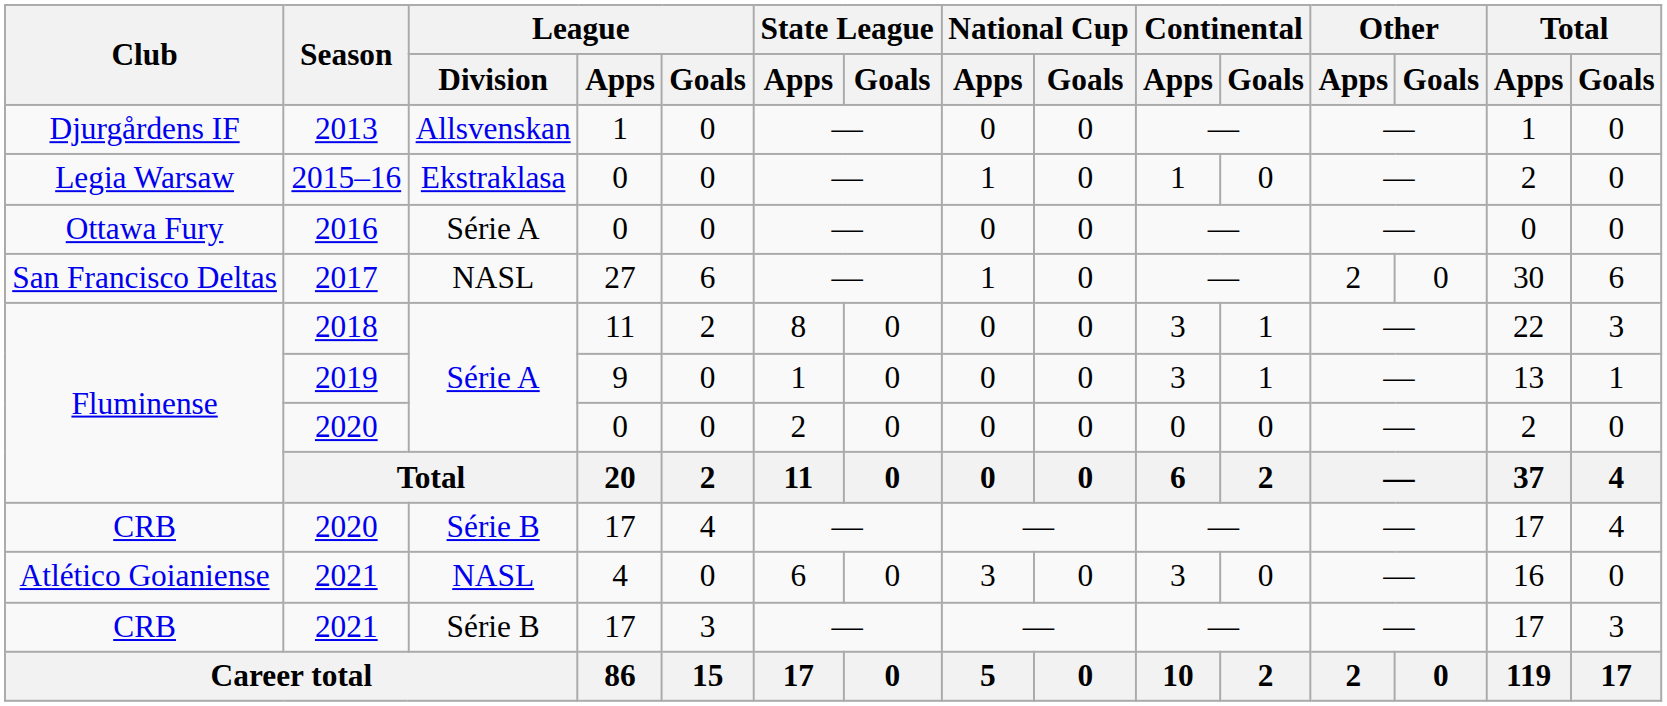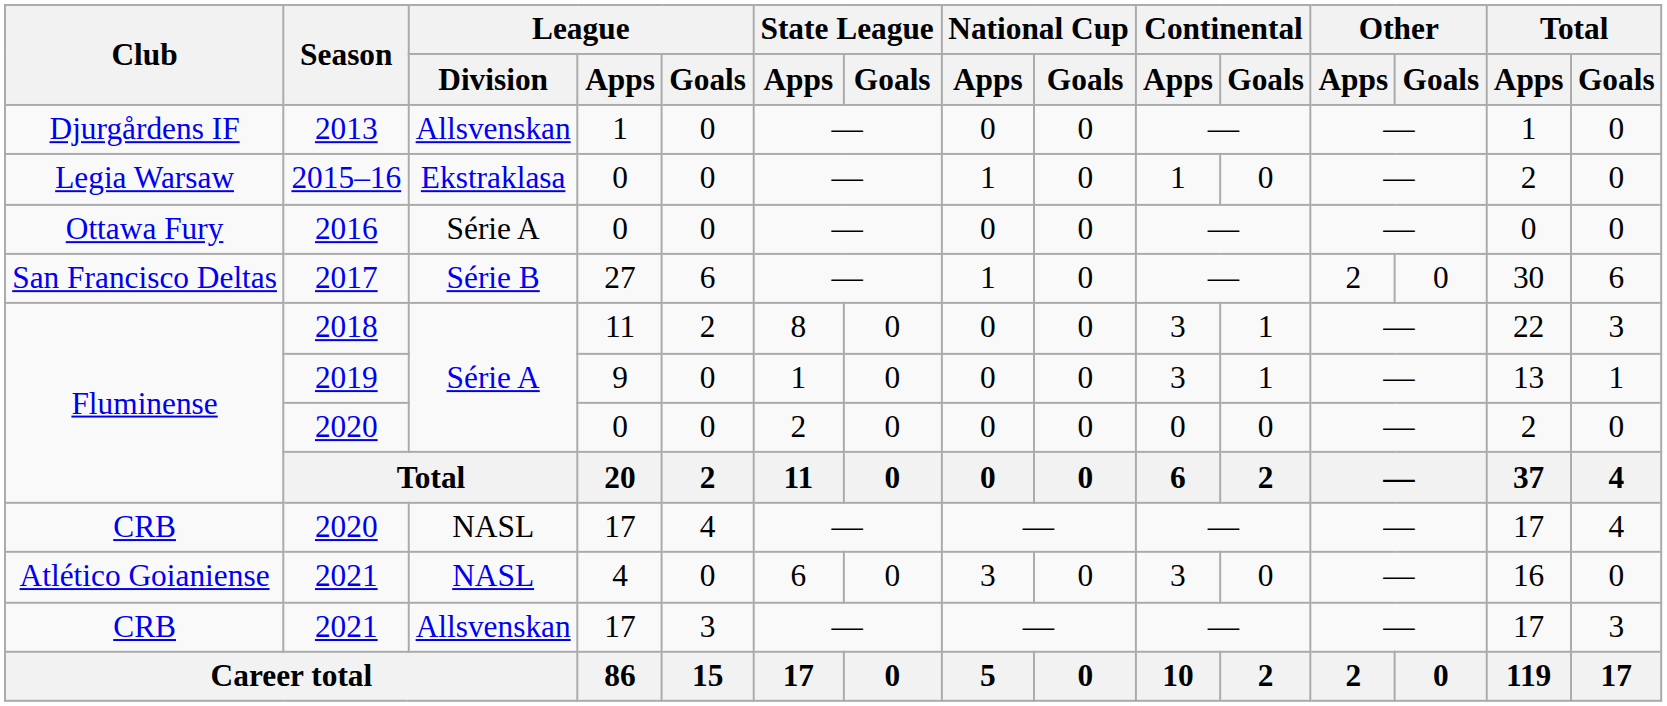2017 | League / Division: NASL -> Série B
CRB / 2020 | League / Division: Série B -> NASL
CRB / 2021 | League / Division: Série B -> Allsvenskan
